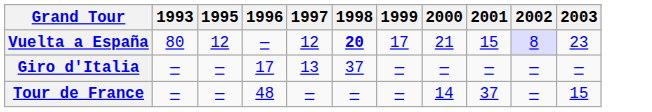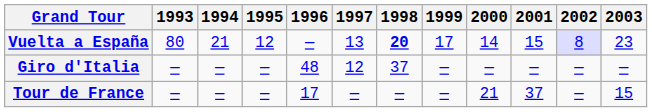+ column: 1994 | 21 | — | —
Vuelta a España | 1997: 12 -> 13
Vuelta a España | 2000: 21 -> 14
Giro d'Italia | 1996: 17 -> 48
Giro d'Italia | 1997: 13 -> 12
Tour de France | 1996: 48 -> 17
Tour de France | 2000: 14 -> 21
